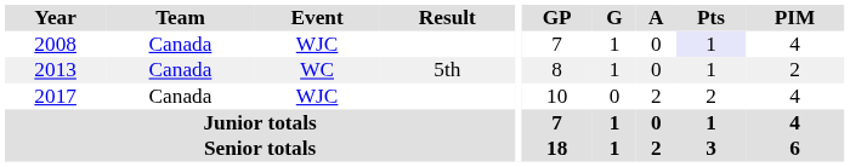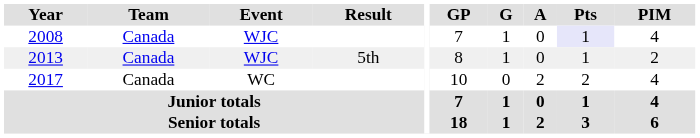2013 | Event: WC -> WJC
2017 | Event: WJC -> WC
